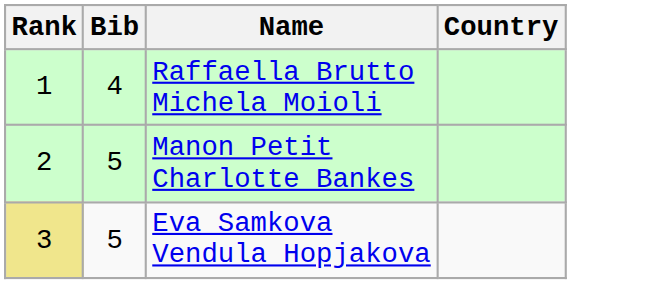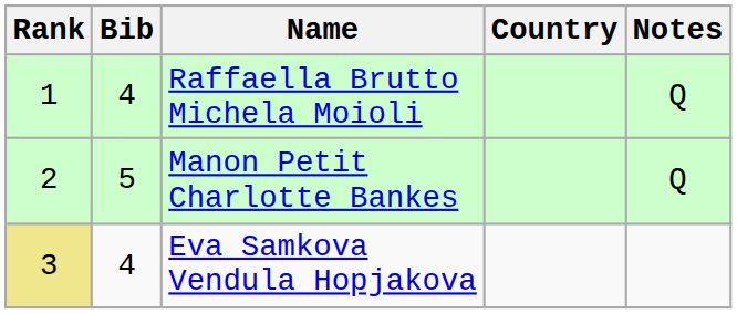+ column: Notes | Q | Q
Eva Samkova Vendula Hopjakova | Bib: 5 -> 4
